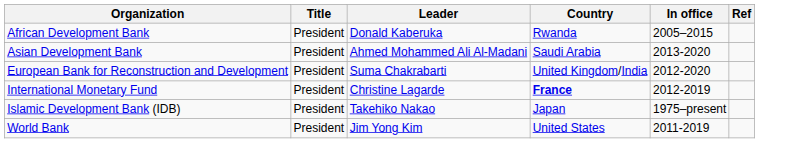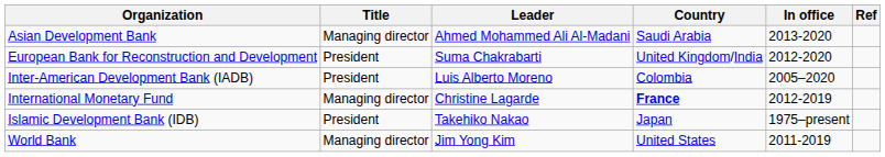- row: African Development Bank | President | Donald Kaberuka | Rwanda | 2005–2015
Asian Development Bank | Title: President -> Managing director
+ row: Inter-American Development Bank (IADB) | President | Luis Alberto Moreno | Colombia | 2005–2020
International Monetary Fund | Title: President -> Managing director
World Bank | Title: President -> Managing director
